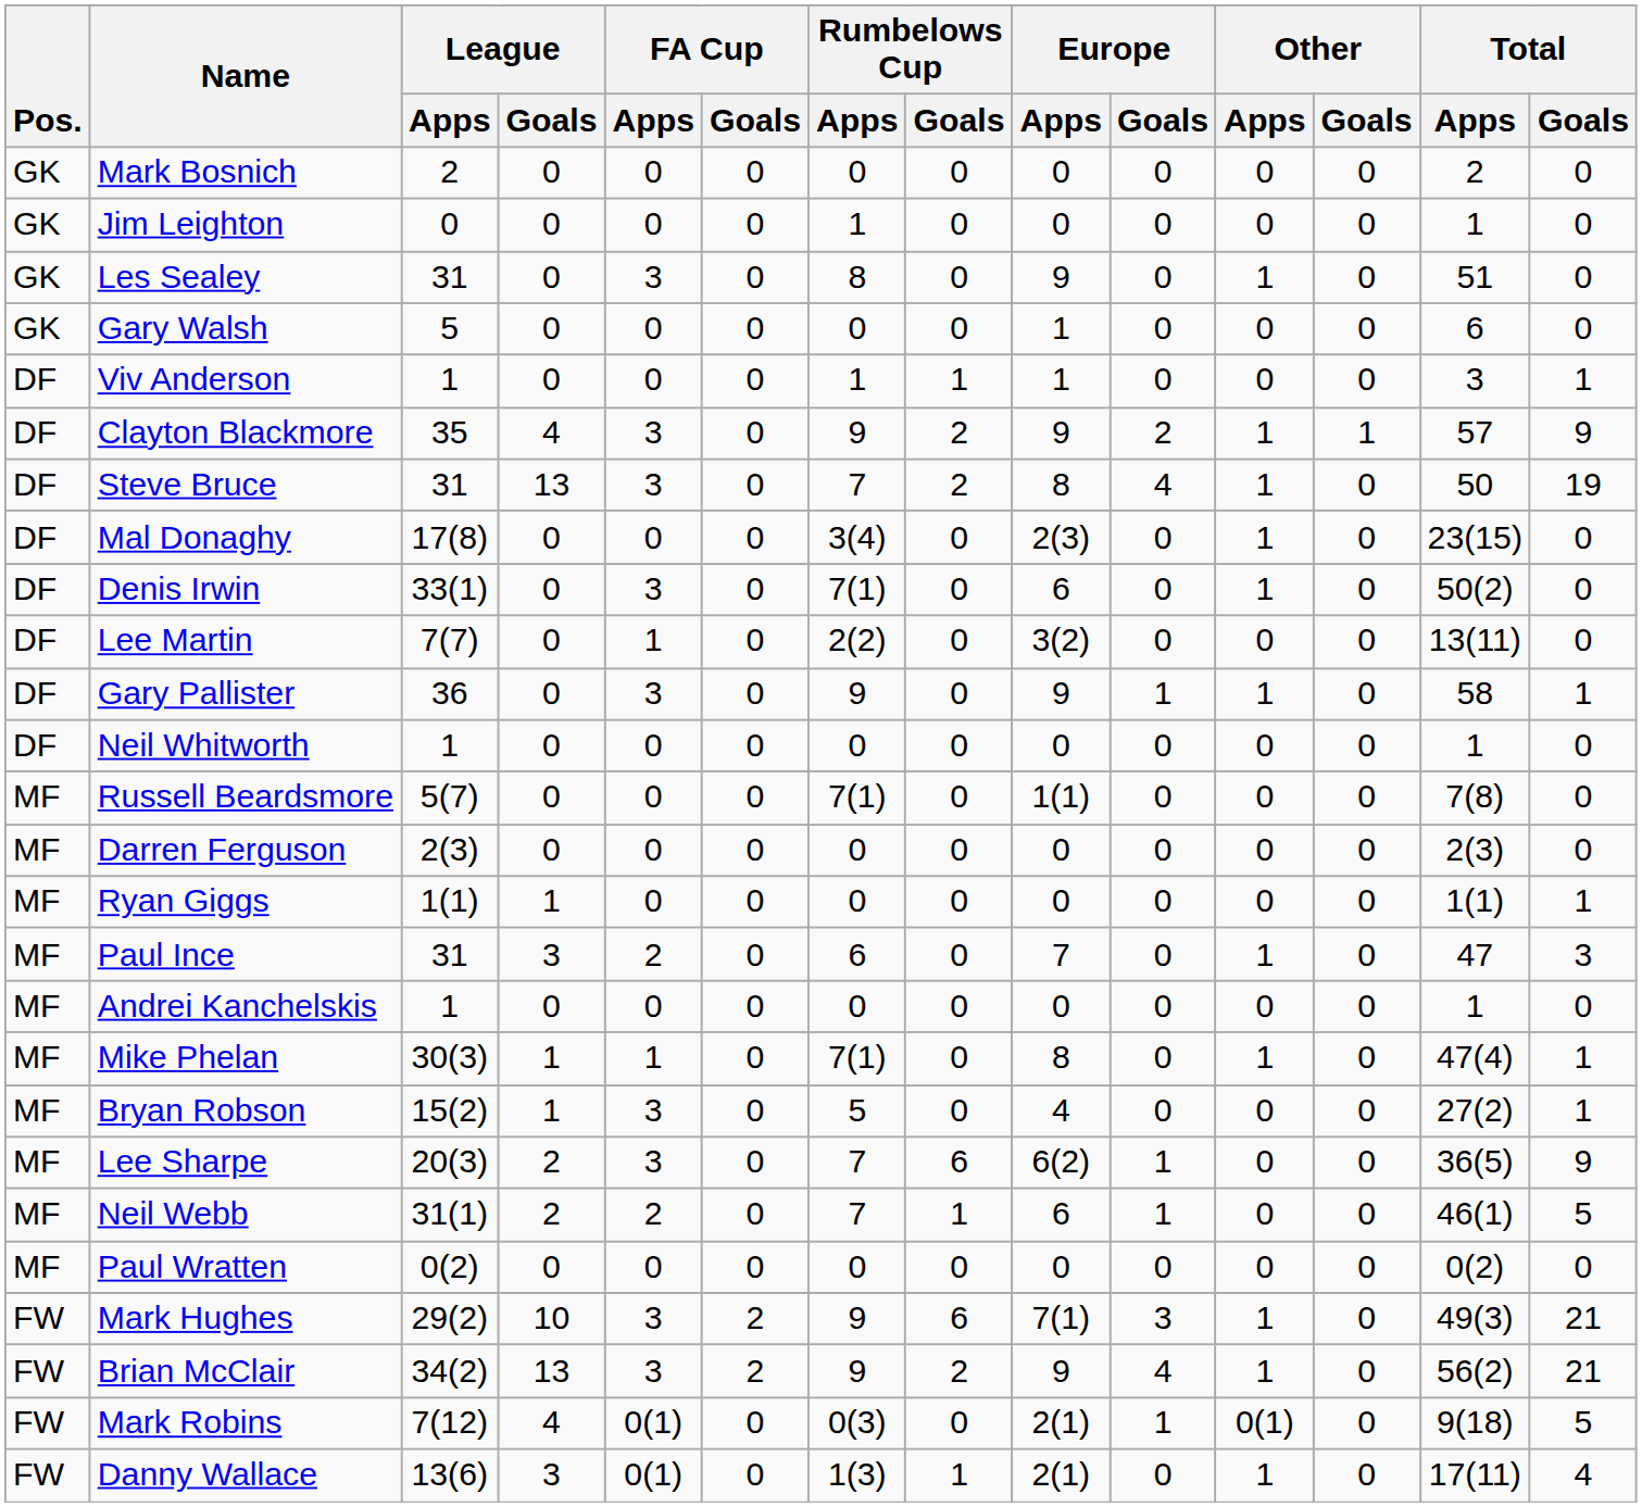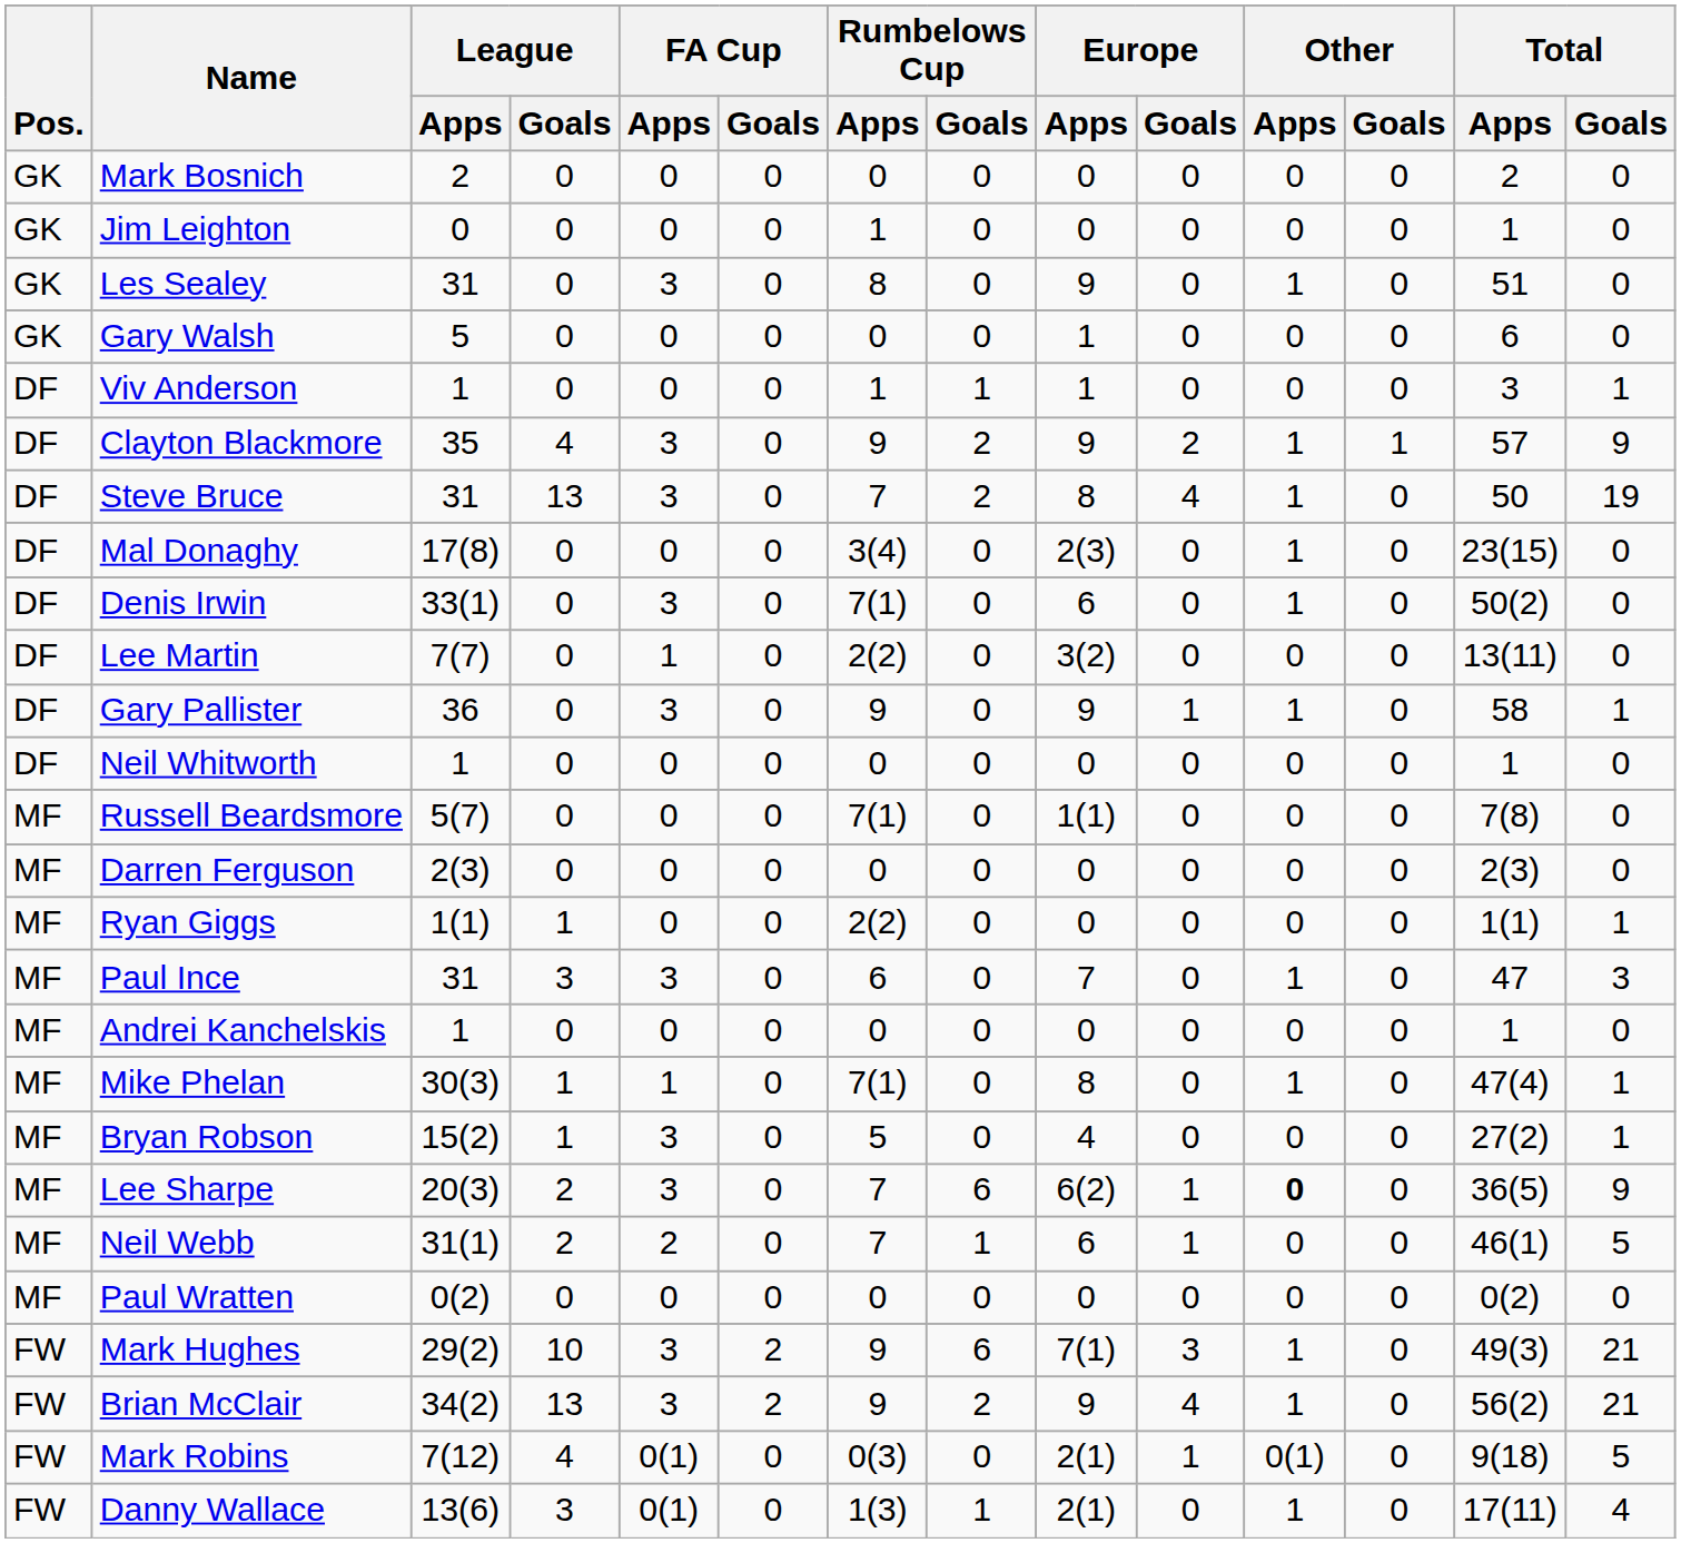Ryan Giggs | Rumbelows Cup / Apps: 0 -> 2(2)
Paul Ince | FA Cup / Apps: 2 -> 3
Lee Sharpe | Other / Apps: normal -> bold
